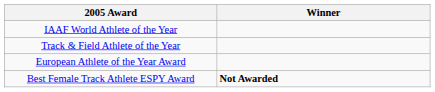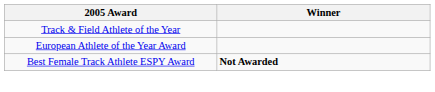- row: IAAF World Athlete of the Year
